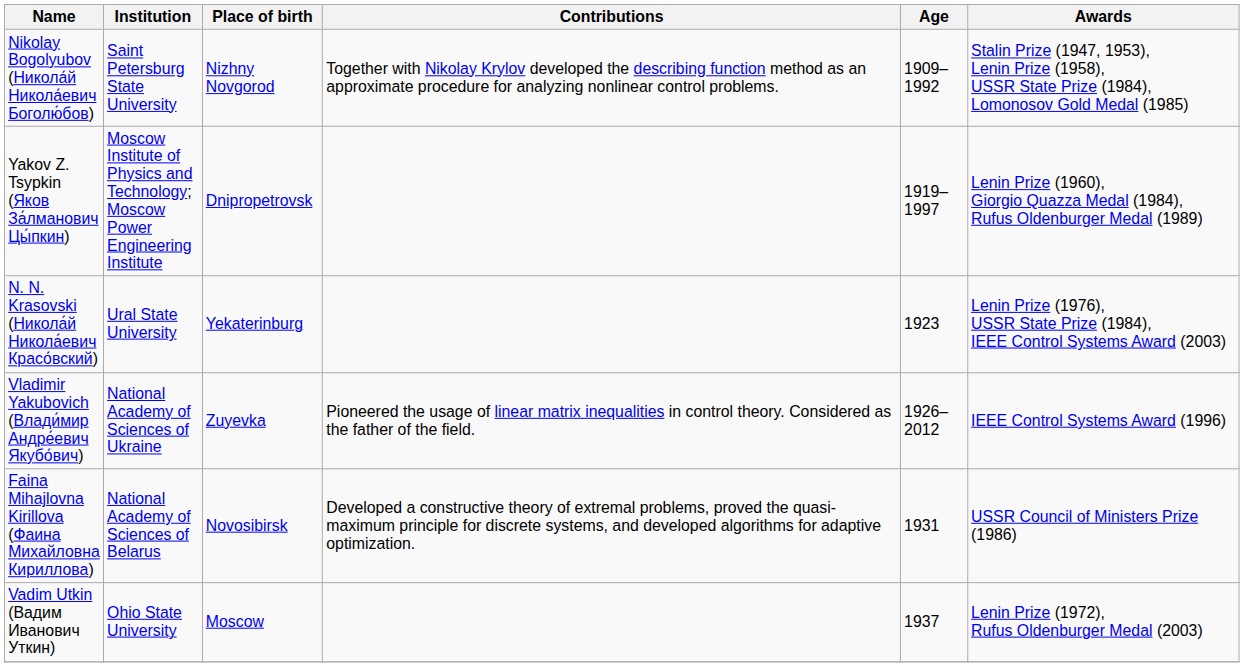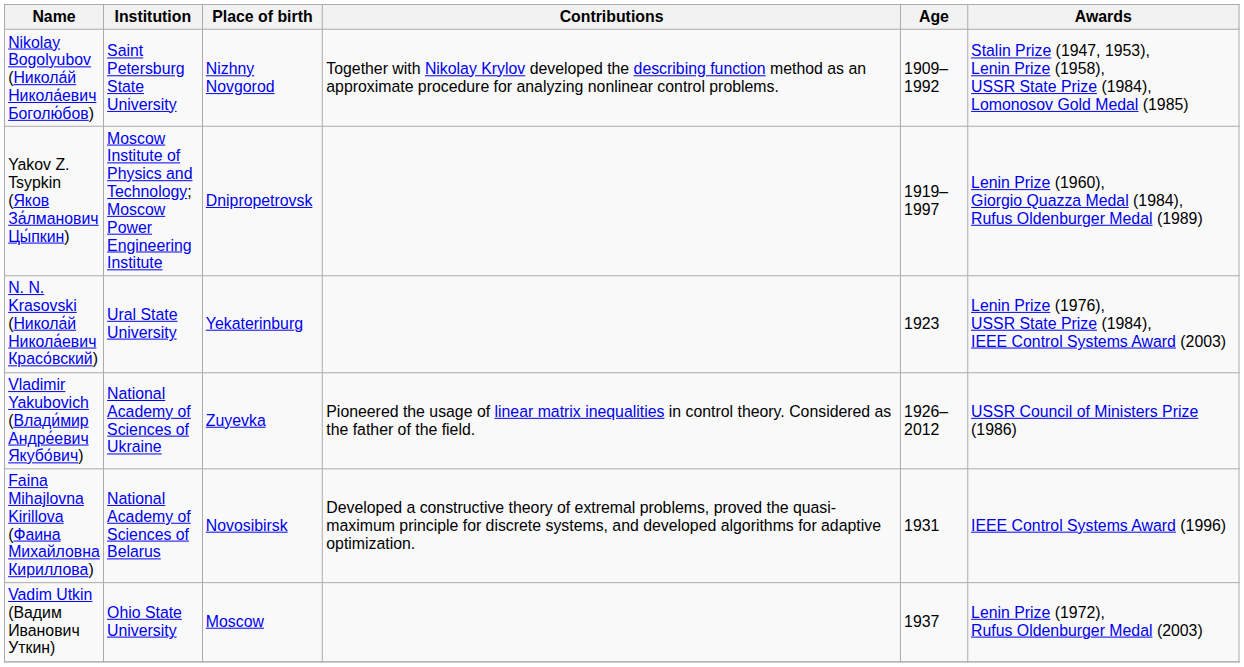Vladimir Yakubovich (Влади́мир Андре́евич Якубо́вич) | Awards: IEEE Control Systems Award (1996) -> USSR Council of Ministers Prize (1986)
Faina Mihajlovna Kirillova (Фаина Михайловна Кириллова) | Awards: USSR Council of Ministers Prize (1986) -> IEEE Control Systems Award (1996)
